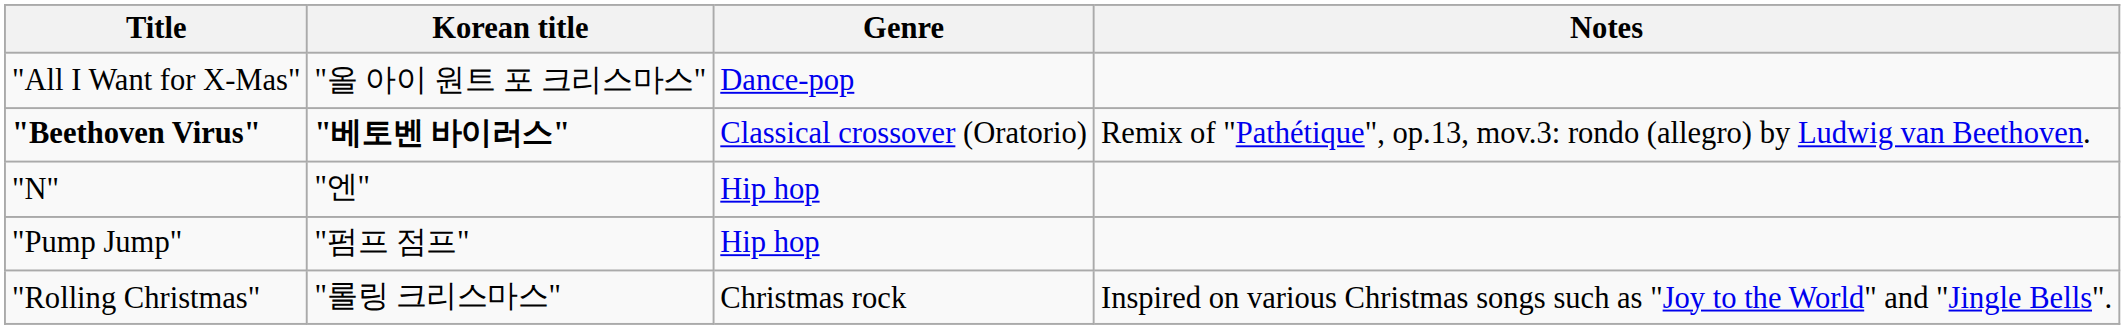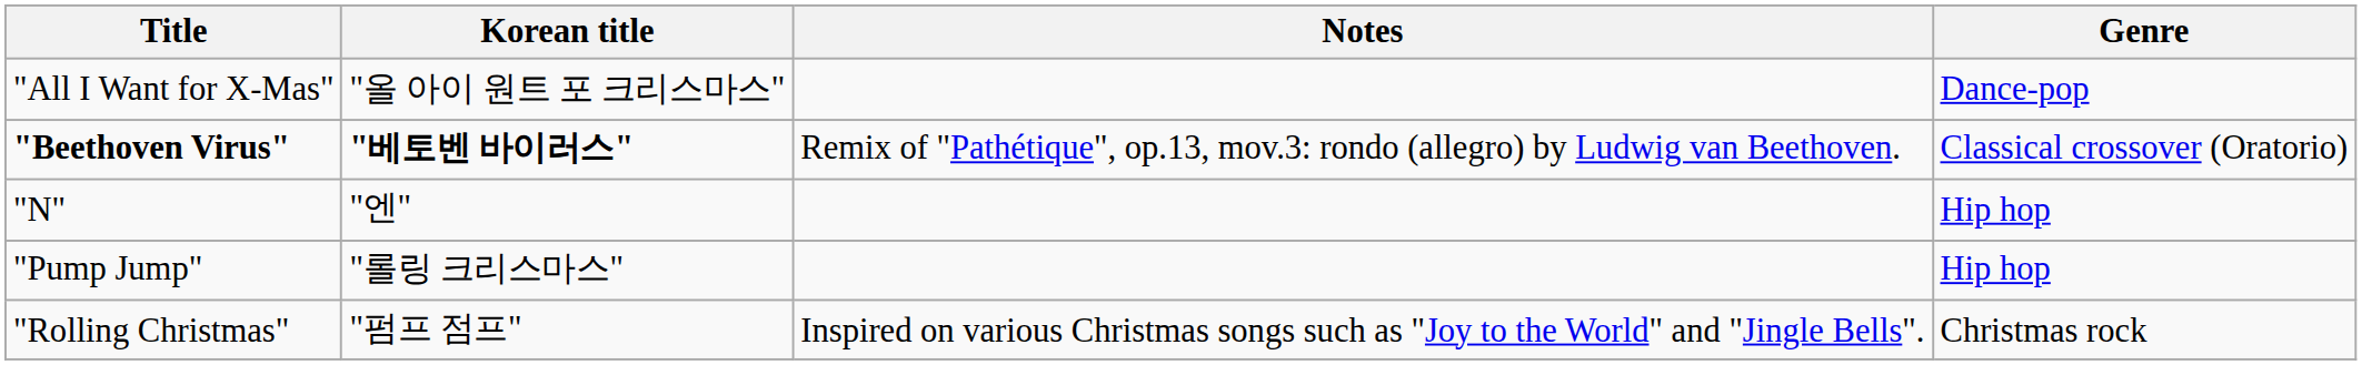columns swapped: Genre <-> Notes
"Pump Jump" | Korean title: "펌프 점프" -> "롤링 크리스마스"
"Rolling Christmas" | Korean title: "롤링 크리스마스" -> "펌프 점프"
